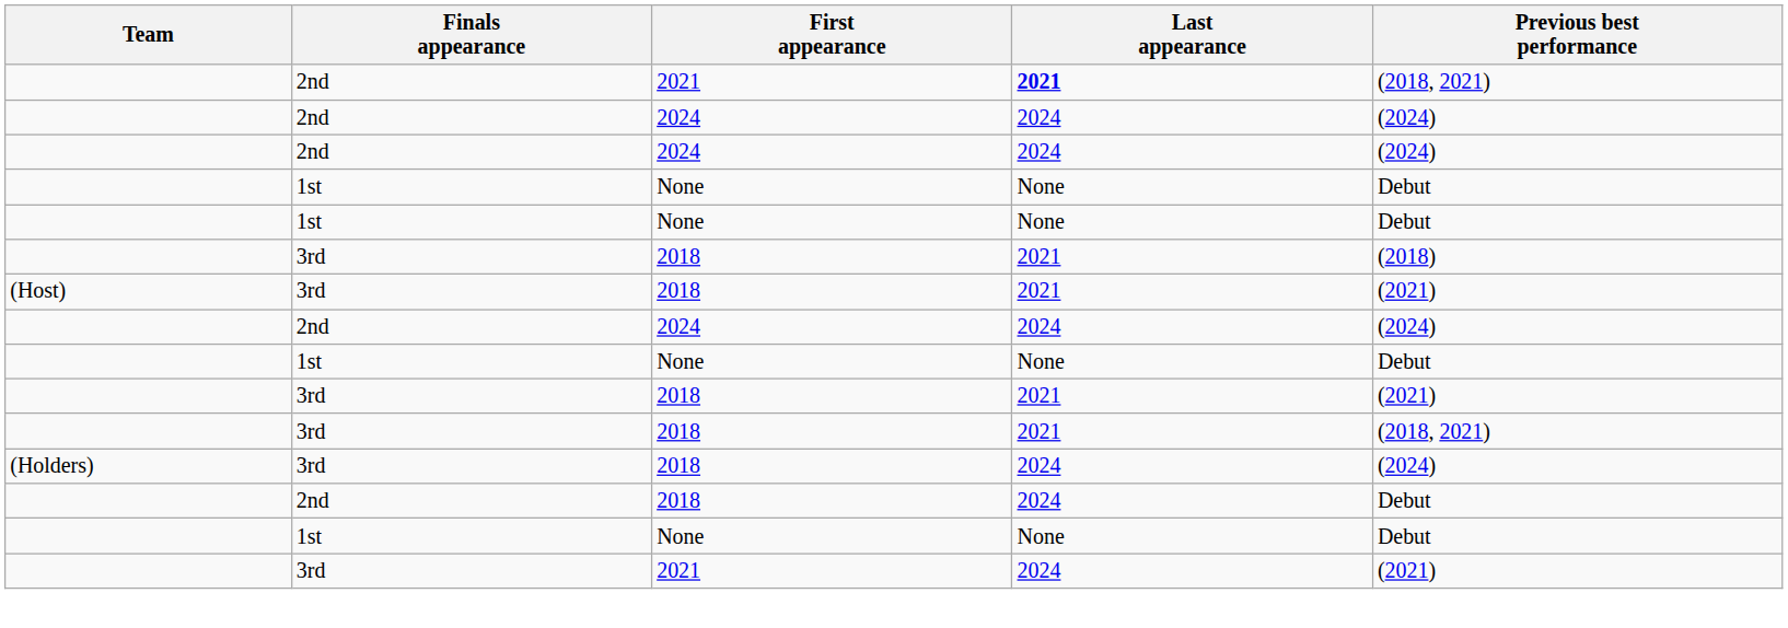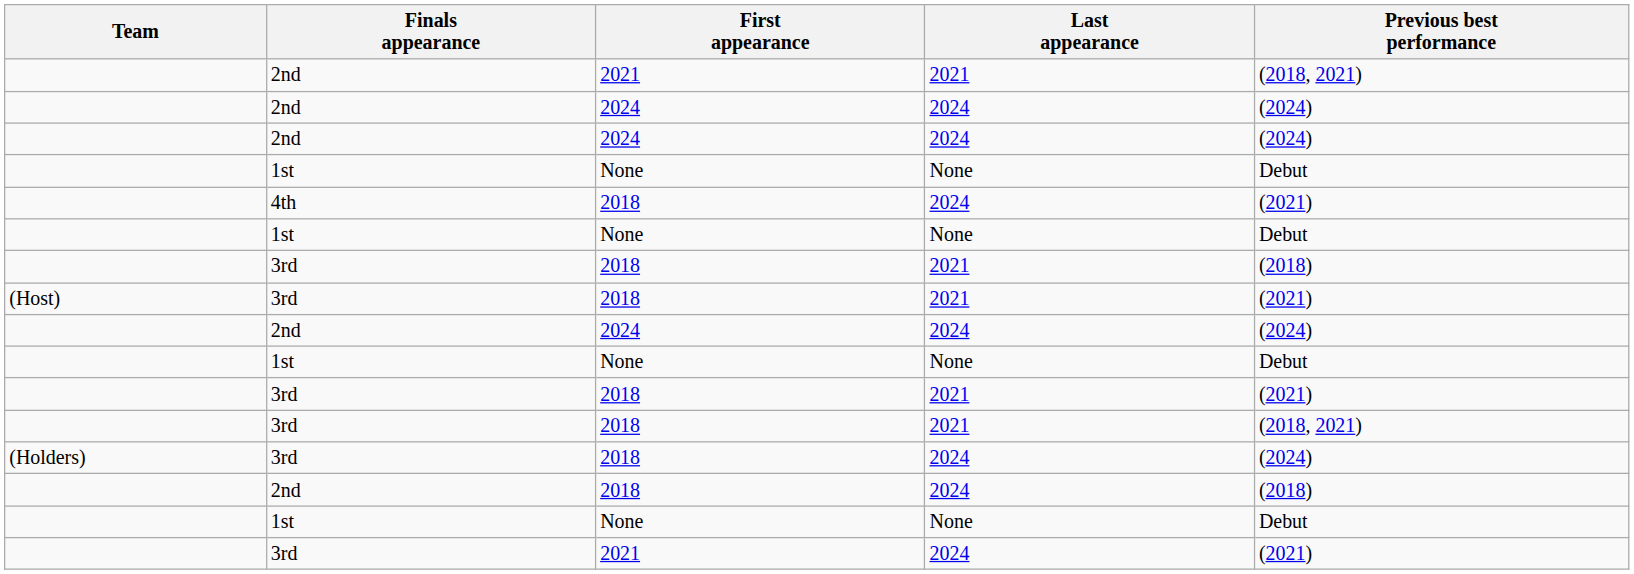2nd / 2021 | Last appearance: bold -> normal
+ row: 4th | 2018 | 2024 | (2021)
2nd / 2018 | Previous best performance: Debut -> (2018)
